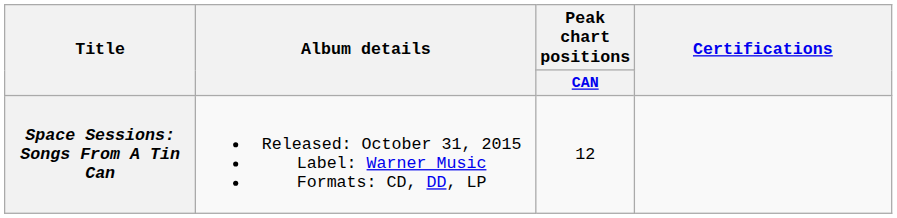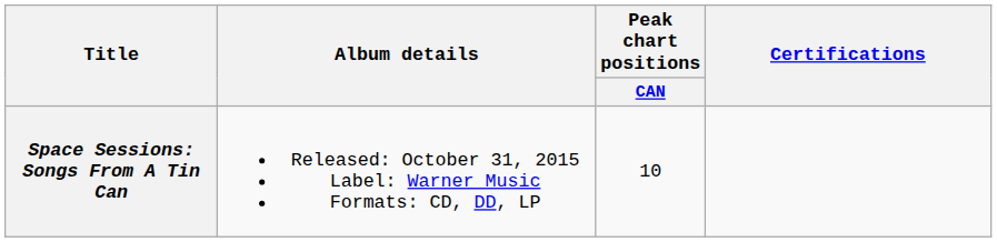Space Sessions: Songs From A Tin Can | Peak chart positions / CAN: 12 -> 10
